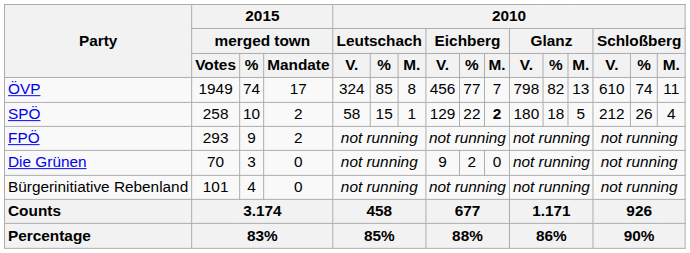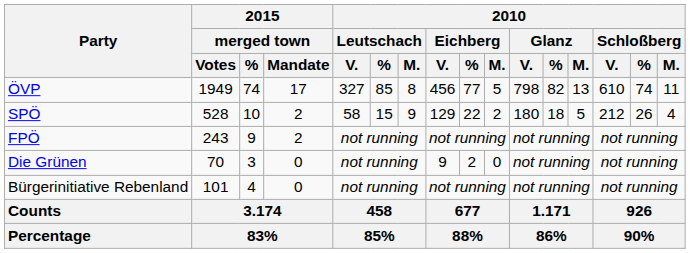ÖVP | 2010 / Leutschach / V.: 324 -> 327
ÖVP | 2010 / Eichberg / M.: 7 -> 5
SPÖ | 2015 / merged town / Votes: 258 -> 528
SPÖ | 2010 / Leutschach / M.: 1 -> 9
SPÖ | 2010 / Eichberg / M.: bold -> normal
FPÖ | 2015 / merged town / Votes: 293 -> 243
